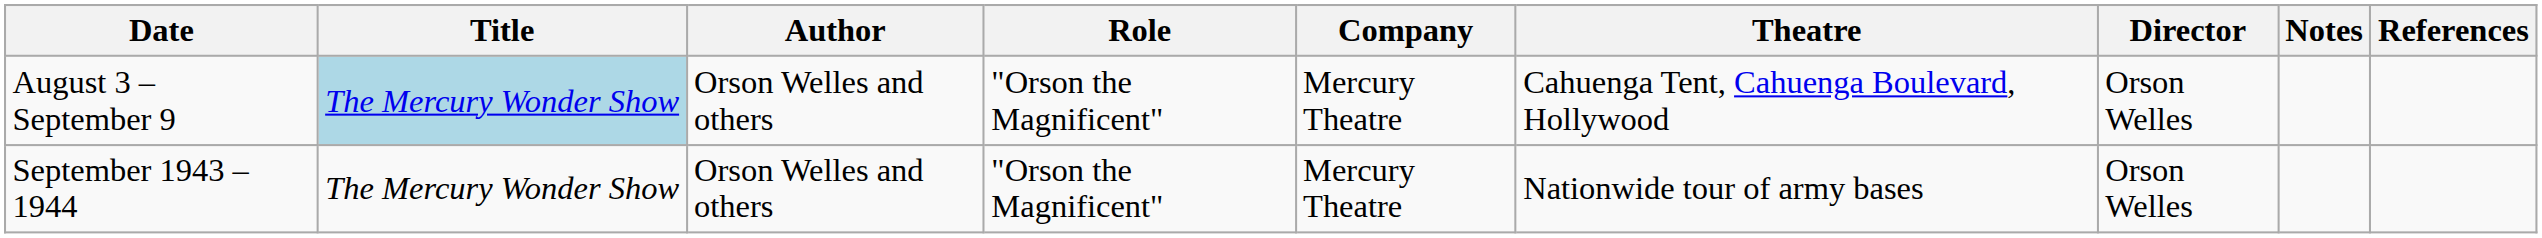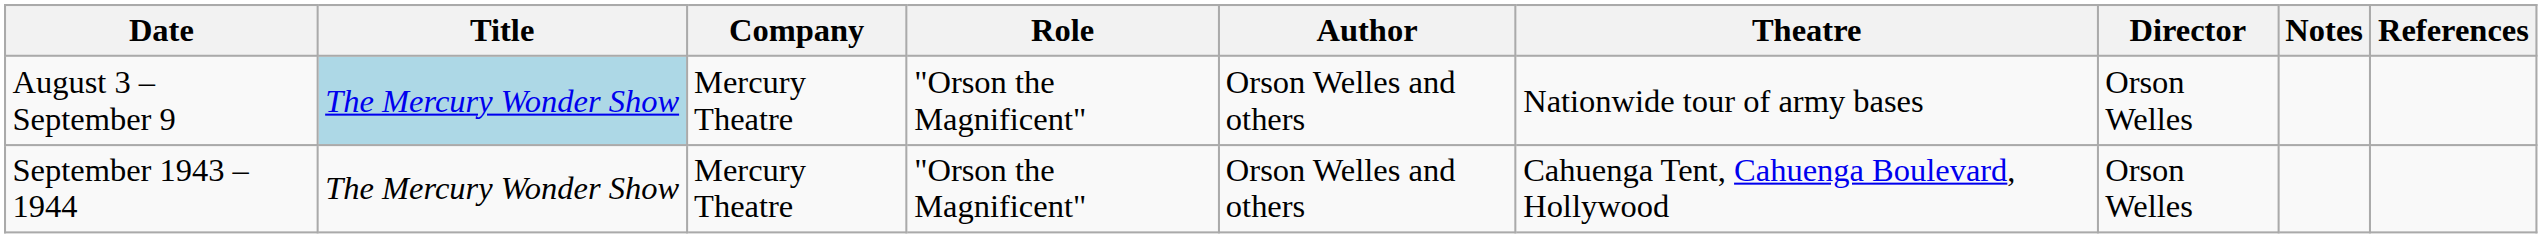columns swapped: Author <-> Company
August 3 – September 9 | Theatre: Cahuenga Tent, Cahuenga Boulevard, Hollywood -> Nationwide tour of army bases
September 1943 – 1944 | Theatre: Nationwide tour of army bases -> Cahuenga Tent, Cahuenga Boulevard, Hollywood
